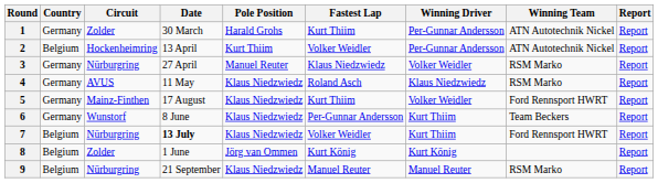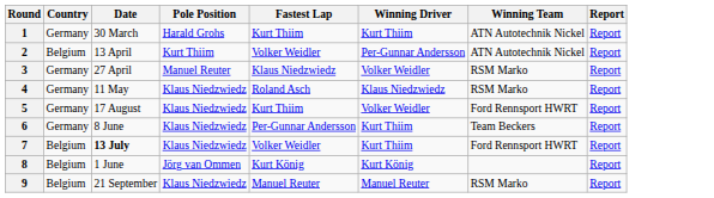- column: Circuit | Zolder | Hockenheimring | Nürburgring | AVUS | Mainz-Finthen | Wunstorf | Nürburgring | Zolder | Nürburgring
1 | Winning Driver: Per-Gunnar Andersson -> Kurt Thiim
